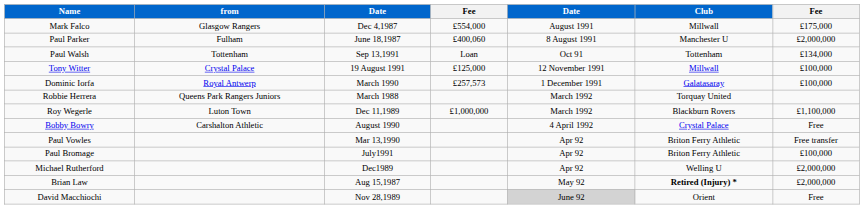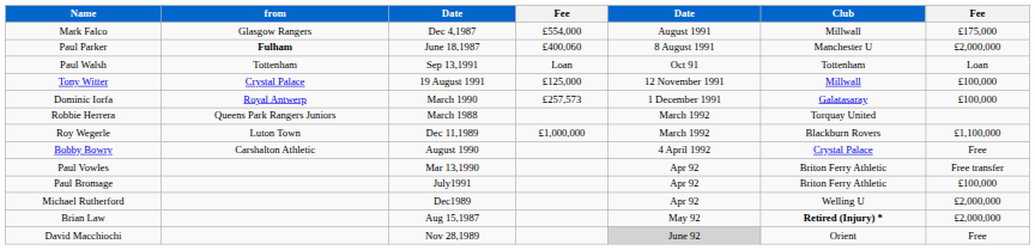Paul Parker | from: normal -> bold
Paul Walsh | column 7: £134,000 -> Loan
